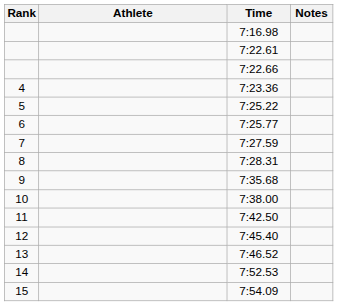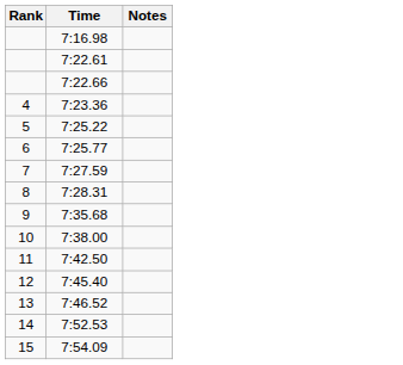- column: Athlete
